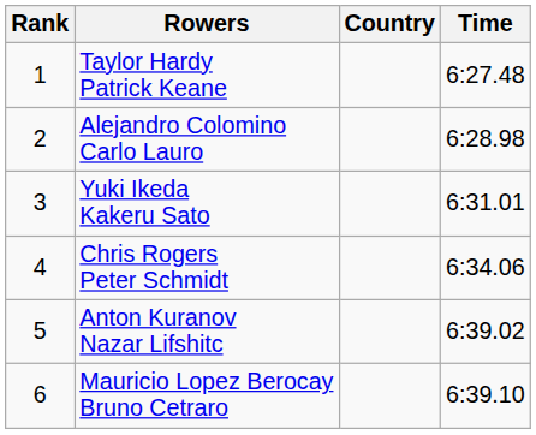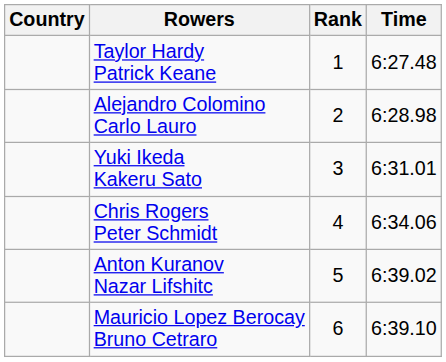columns swapped: Rank <-> Country
